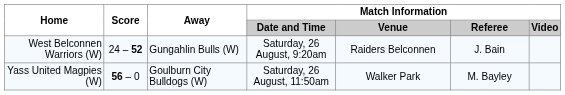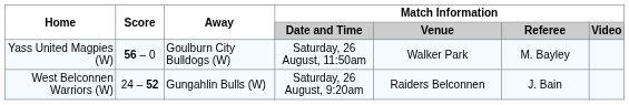rows swapped: West Belconnen Warriors (W) <-> Yass United Magpies (W)
